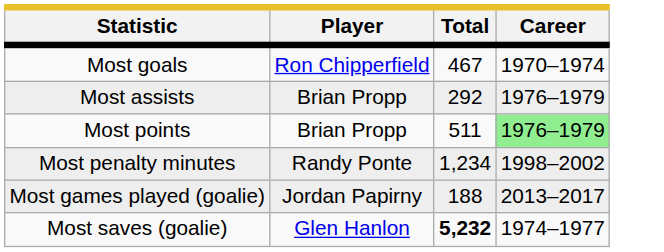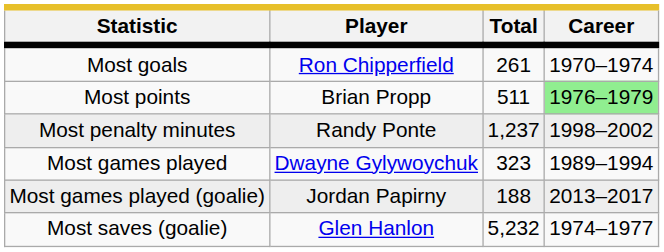Most goals | Total: 467 -> 261
- row: Most assists | Brian Propp | 292 | 1976–1979
Most penalty minutes | Total: 1,234 -> 1,237
+ row: Most games played | Dwayne Gylywoychuk | 323 | 1989–1994
Most saves (goalie) | Total: bold -> normal
